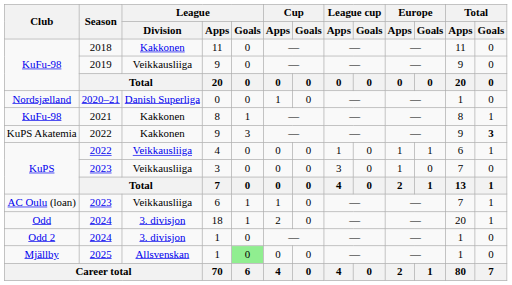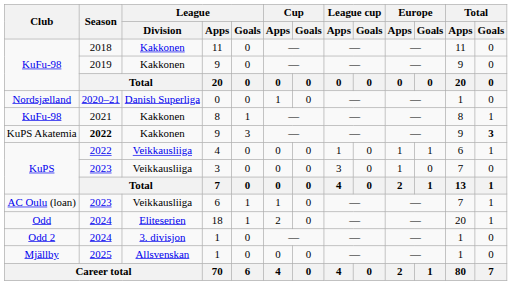KuFu-98 / 9 | League / Division: Veikkausliiga -> Kakkonen
KuPS Akatemia / 9 | Season: normal -> bold
18 | League / Division: 3. divisjon -> Eliteserien
Mjällby / 1 | League / Goals: lightgreen background -> no background
